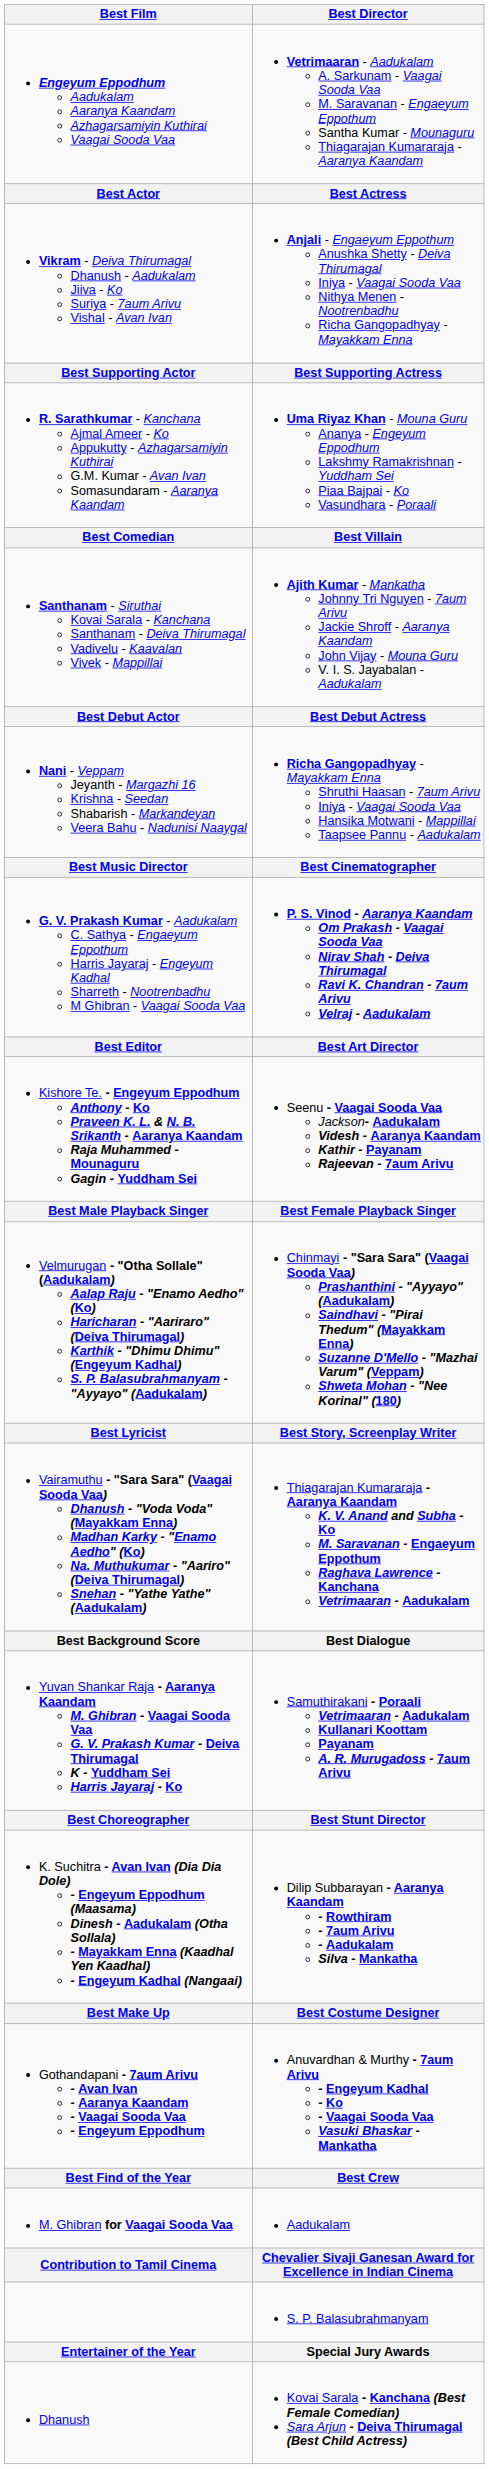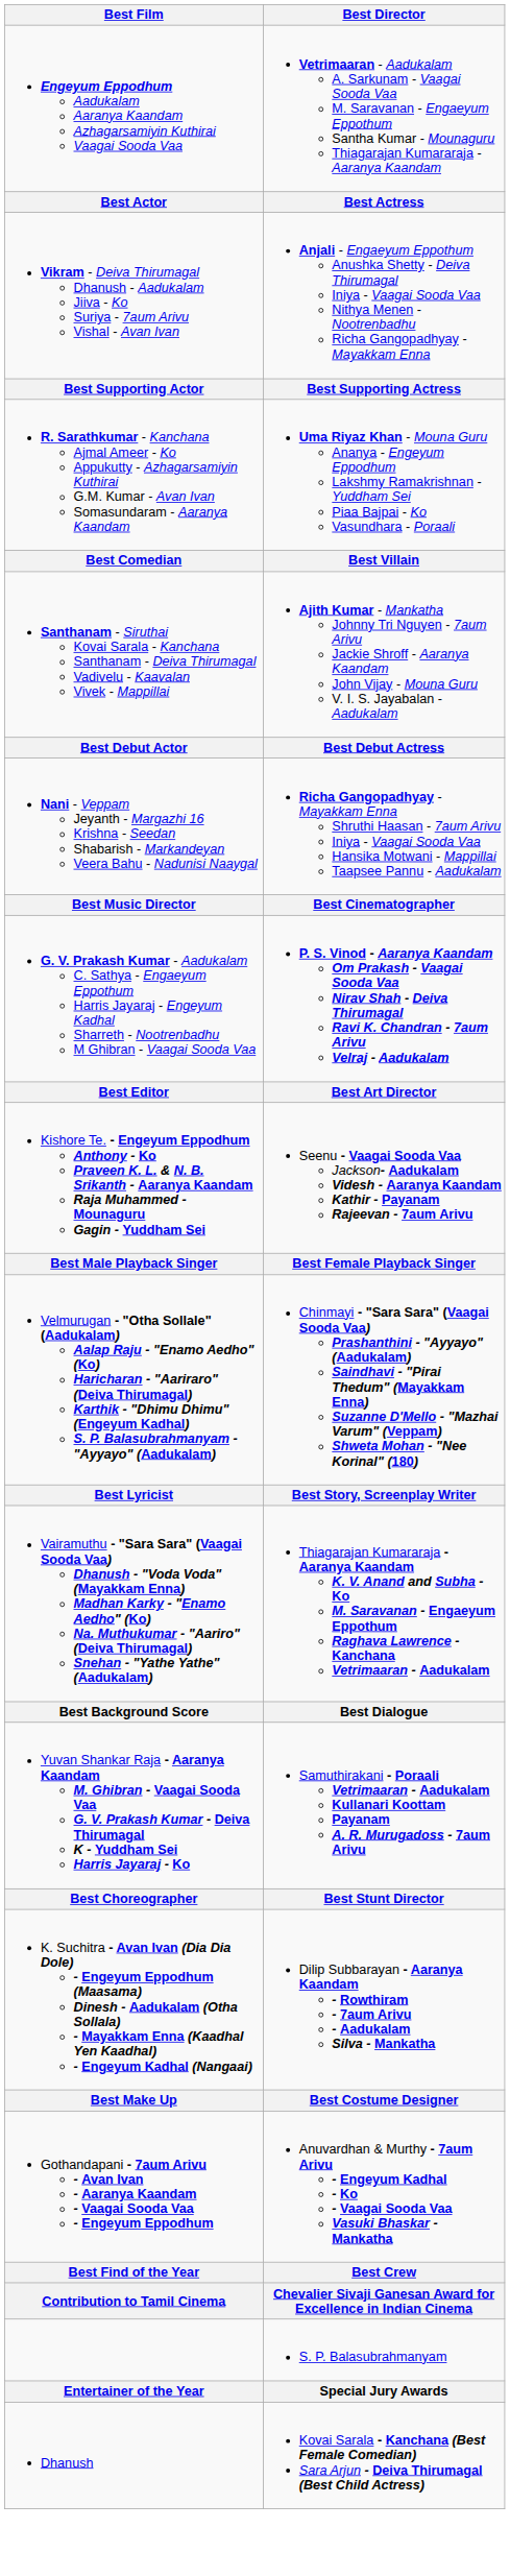- row: M. Ghibran for Vaagai Sooda Vaa | Aadukalam
